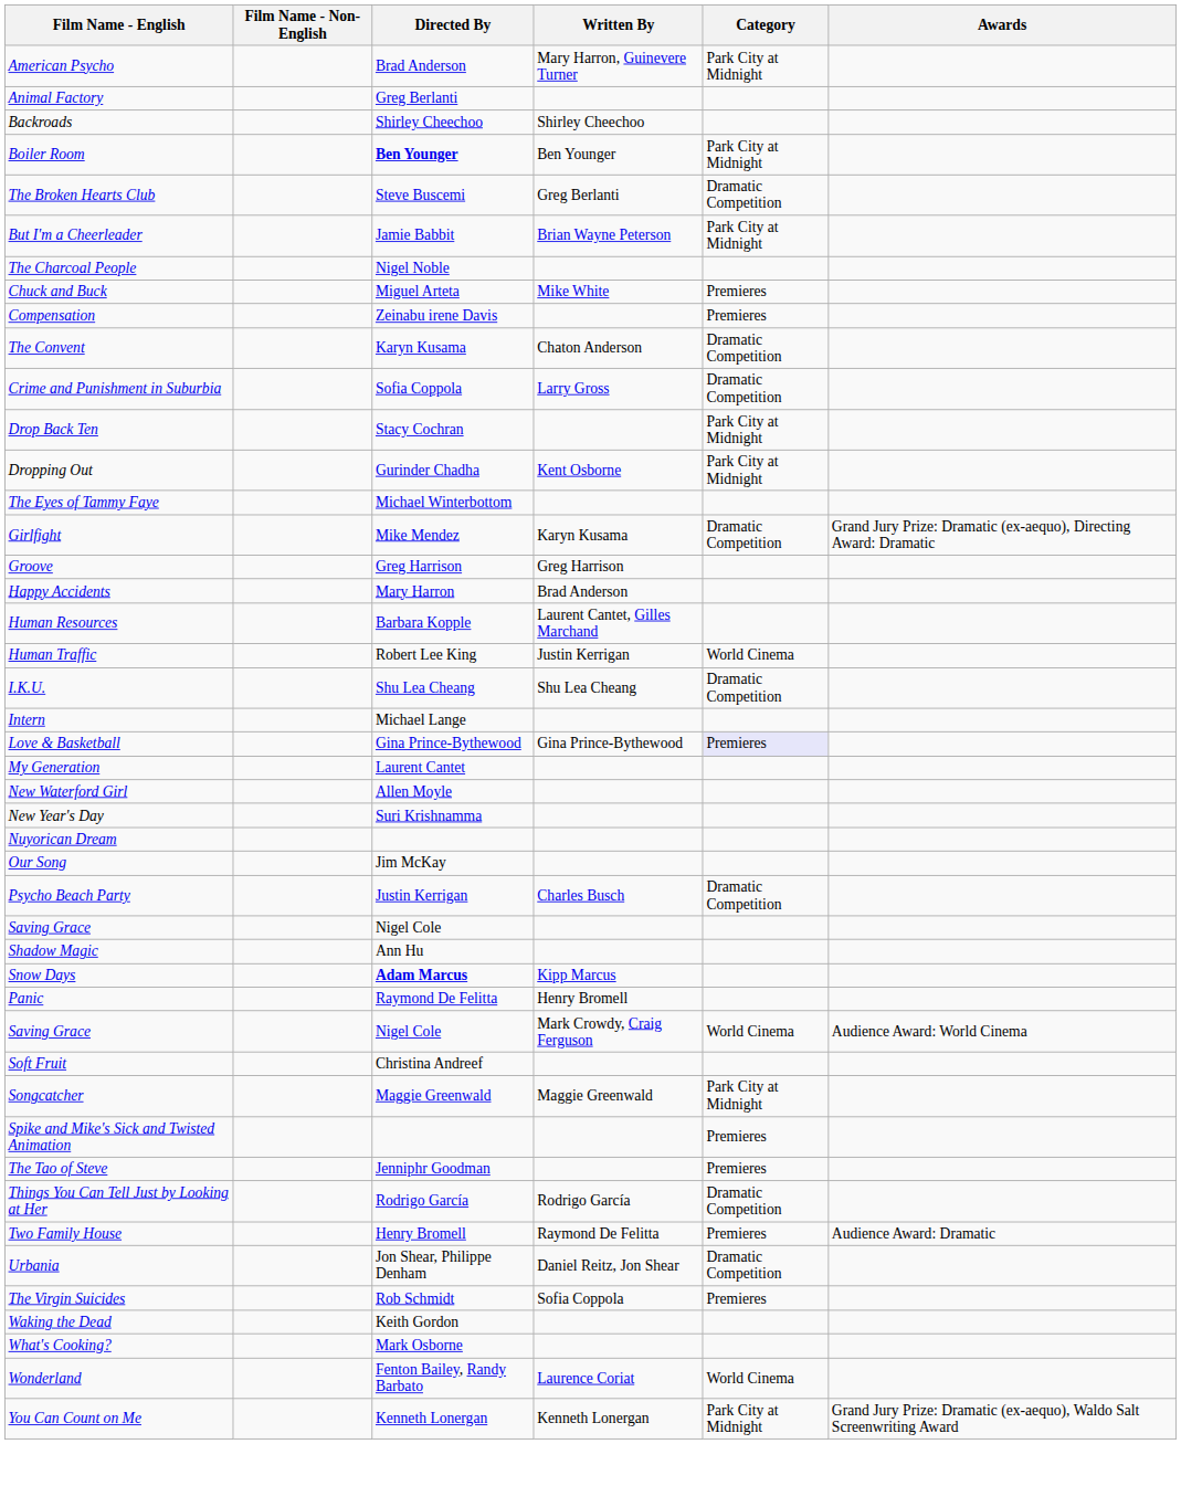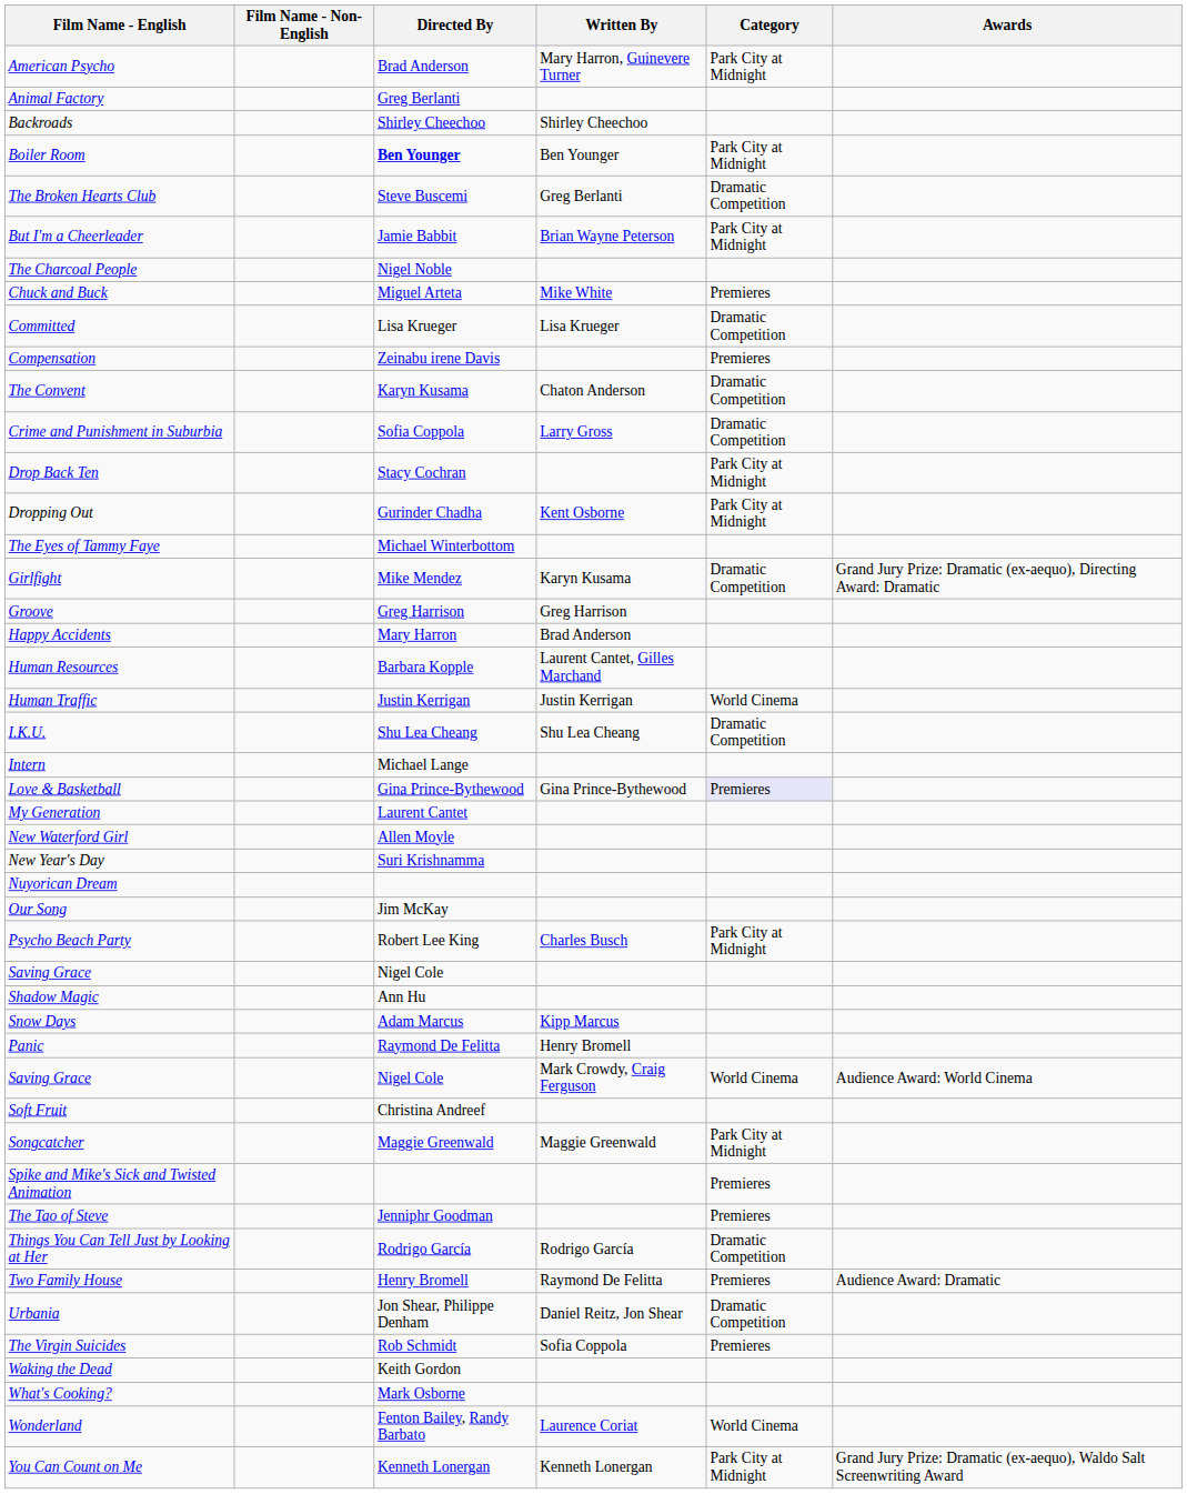+ row: Committed | Lisa Krueger | Lisa Krueger | Dramatic Competition
Human Traffic | Directed By: Robert Lee King -> Justin Kerrigan
Psycho Beach Party | Directed By: Justin Kerrigan -> Robert Lee King
Psycho Beach Party | Category: Dramatic Competition -> Park City at Midnight
Snow Days | Directed By: bold -> normal
